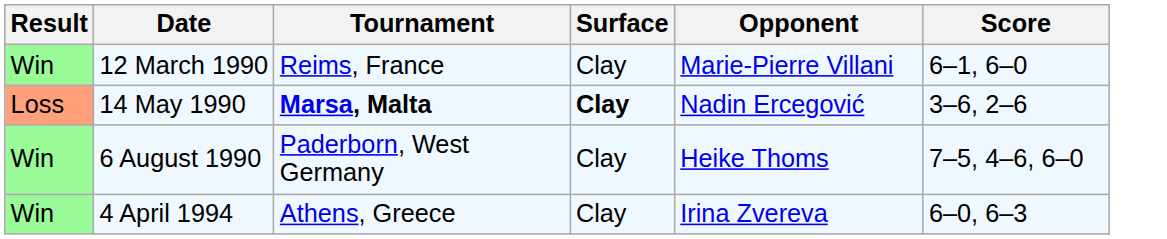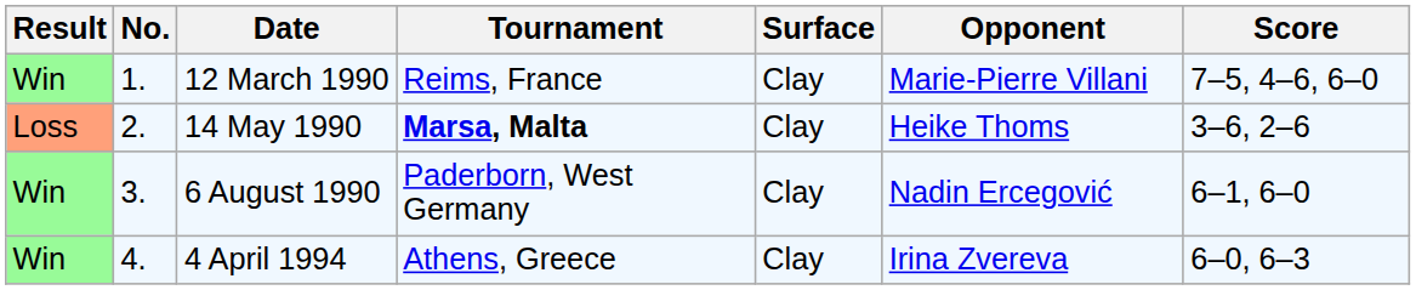+ column: No. | 1. | 2. | 3. | 4.
12 March 1990 | Score: 6–1, 6–0 -> 7–5, 4–6, 6–0
14 May 1990 | Surface: bold -> normal
14 May 1990 | Opponent: Nadin Ercegović -> Heike Thoms
6 August 1990 | Opponent: Heike Thoms -> Nadin Ercegović
6 August 1990 | Score: 7–5, 4–6, 6–0 -> 6–1, 6–0
